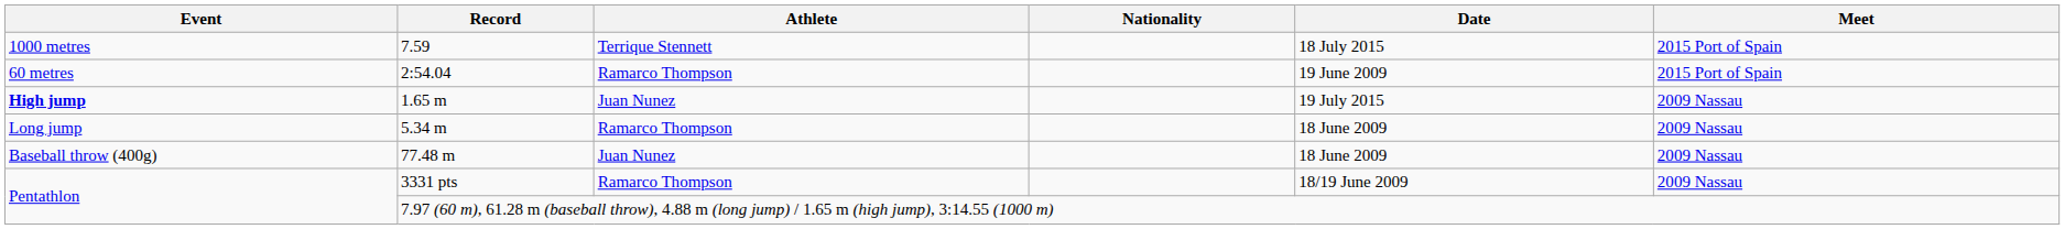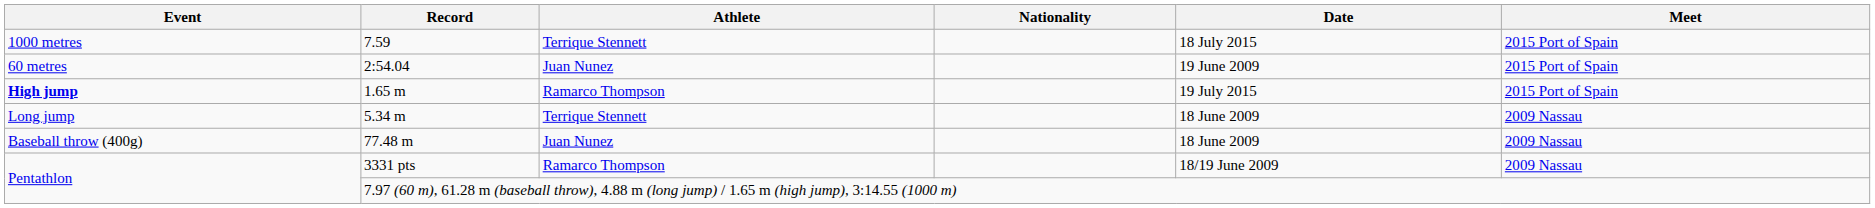2:54.04 | Athlete: Ramarco Thompson -> Juan Nunez
1.65 m | Athlete: Juan Nunez -> Ramarco Thompson
1.65 m | Meet: 2009 Nassau -> 2015 Port of Spain
5.34 m | Athlete: Ramarco Thompson -> Terrique Stennett
